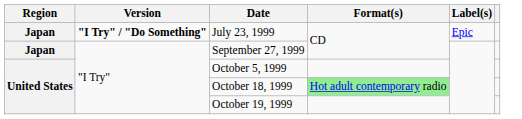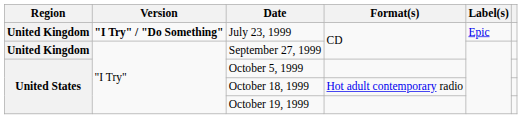July 23, 1999 | Region: Japan -> United Kingdom
September 27, 1999 | Region: Japan -> United Kingdom
October 18, 1999 | Format(s): lightgreen background -> no background
